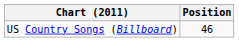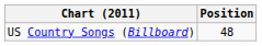US Country Songs (Billboard) | Position: 46 -> 48
